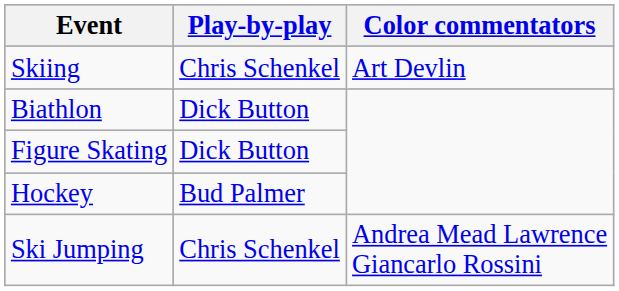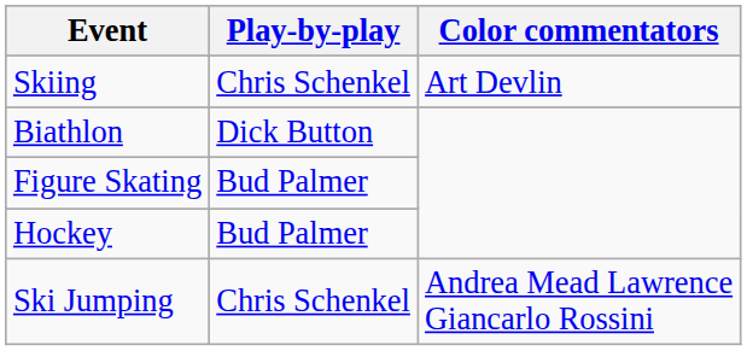Figure Skating | Play-by-play: Dick Button -> Bud Palmer
